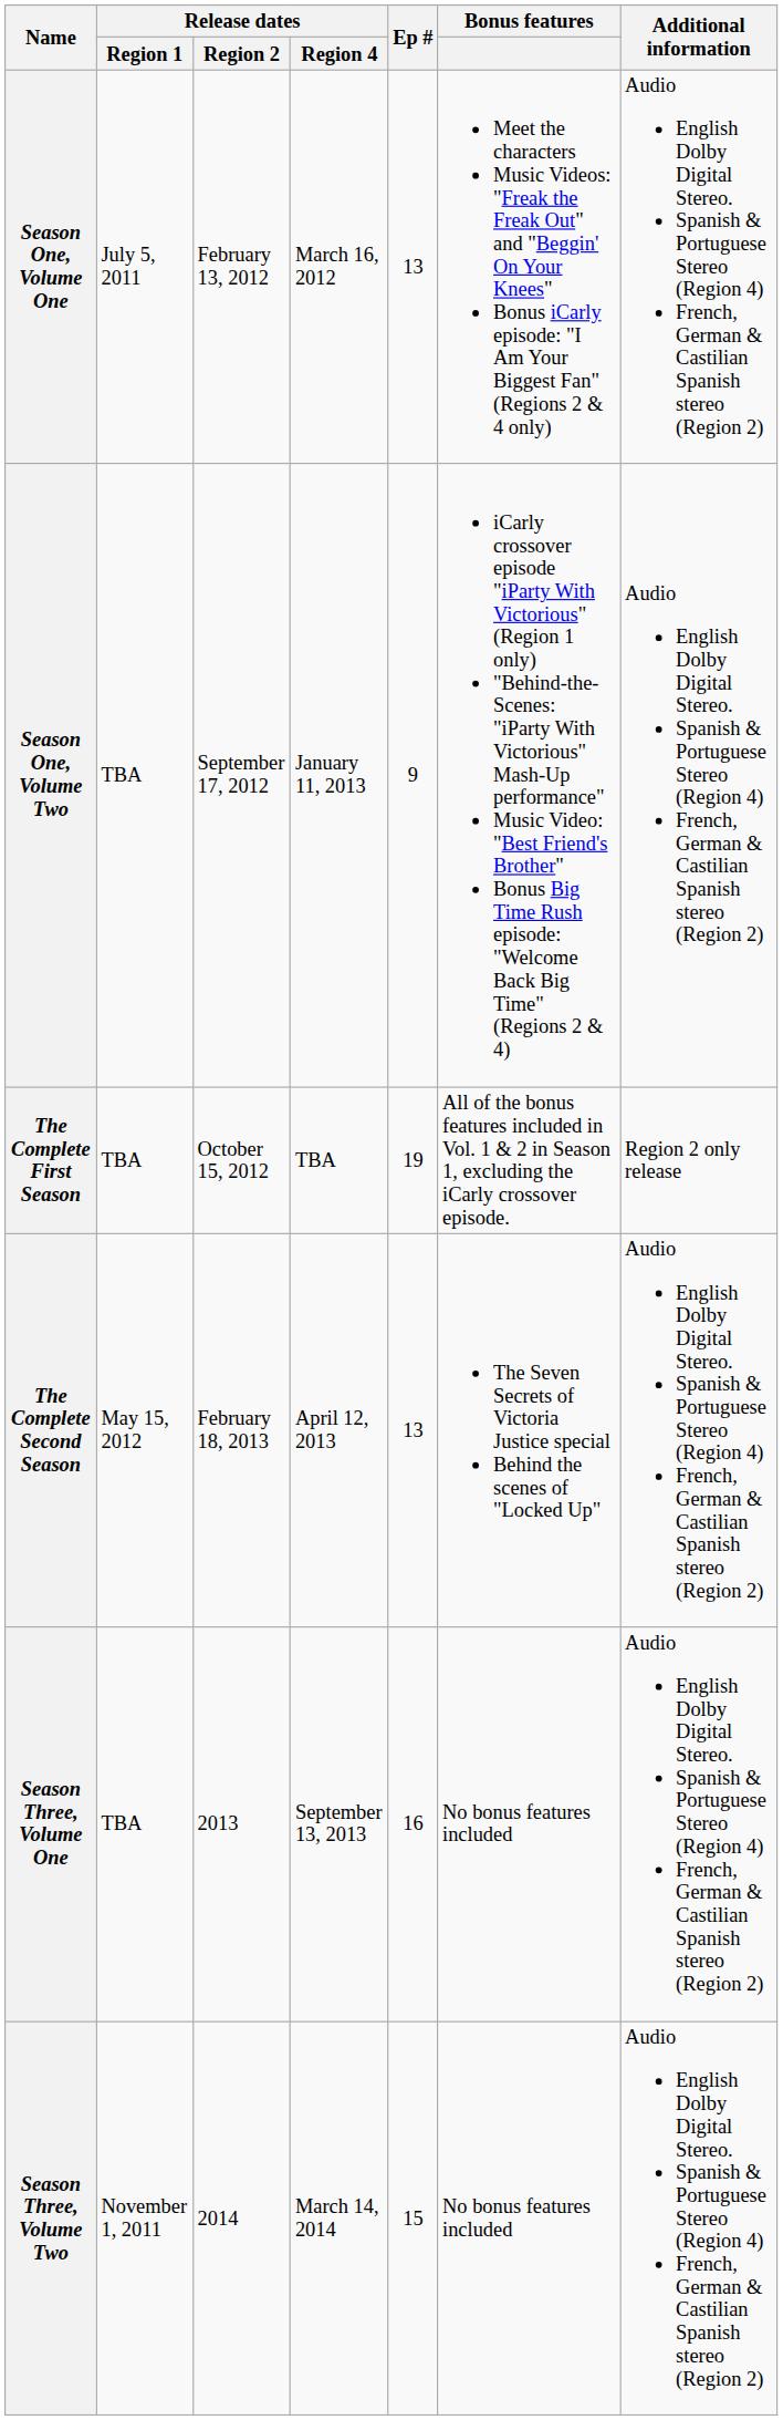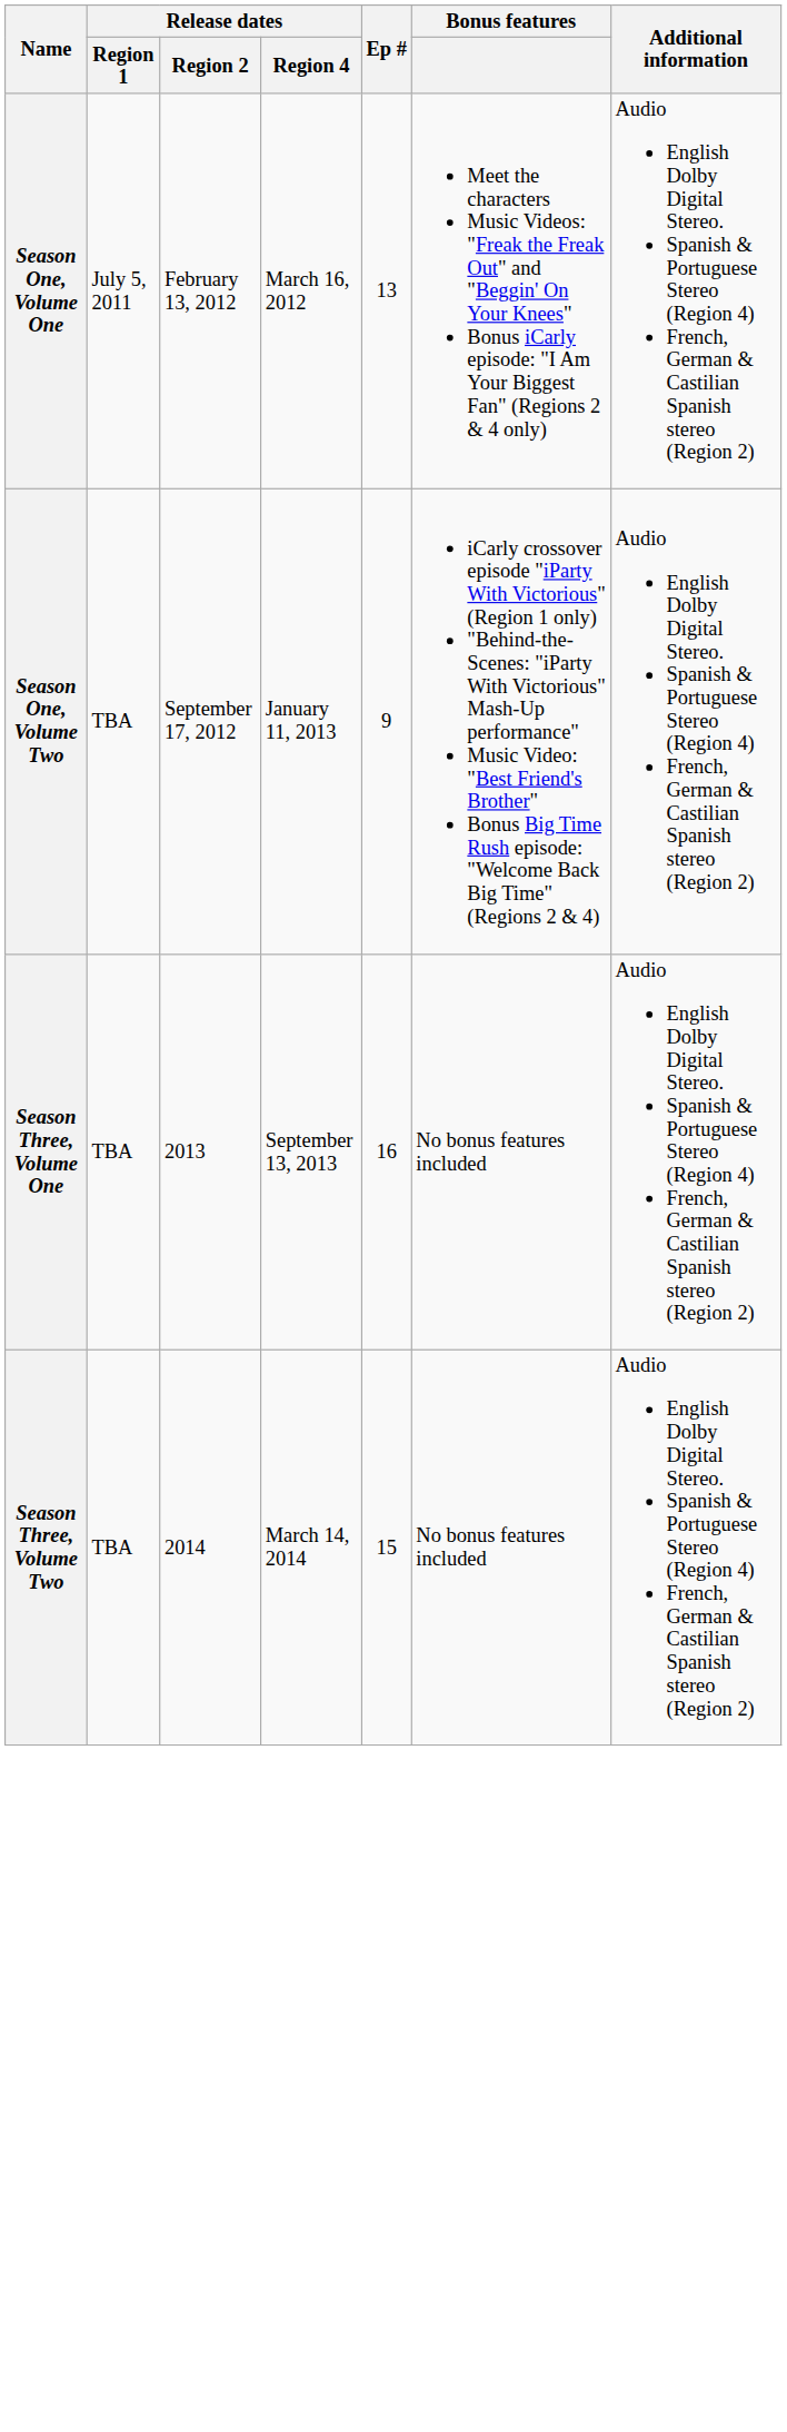- row: The Complete First Season | TBA | October 15, 2012 | TBA | 19 | All of the bonus features included in Vol. 1 & 2 in Season 1, excluding the iCarly crossover episode. | Region 2 only release
- row: The Complete Second Season | May 15, 2012 | February 18, 2013 | April 12, 2013 | 13 | The Seven Secrets of Victoria Justice special Behind the scenes of "Locked Up" | Audio English Dolby Digital Stereo. Spanish & Portuguese Stereo (Region 4) French, German & Castilian Spanish stereo (Region 2)
Season Three, Volume Two | Release dates / Region 1: November 1, 2011 -> TBA
